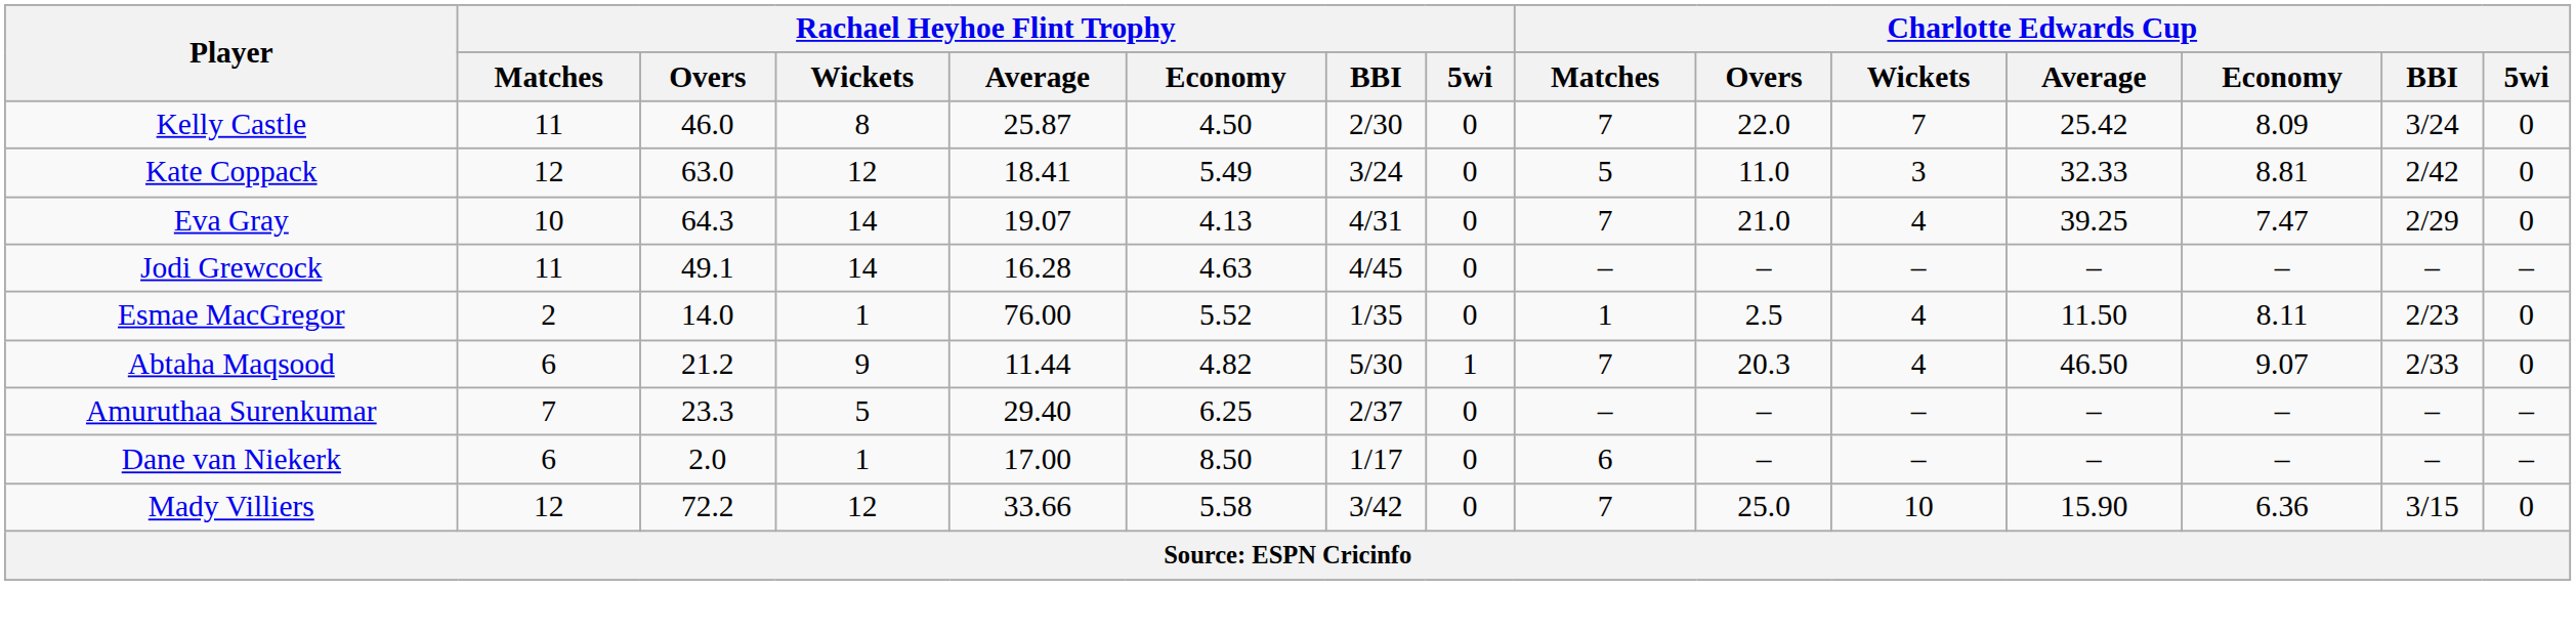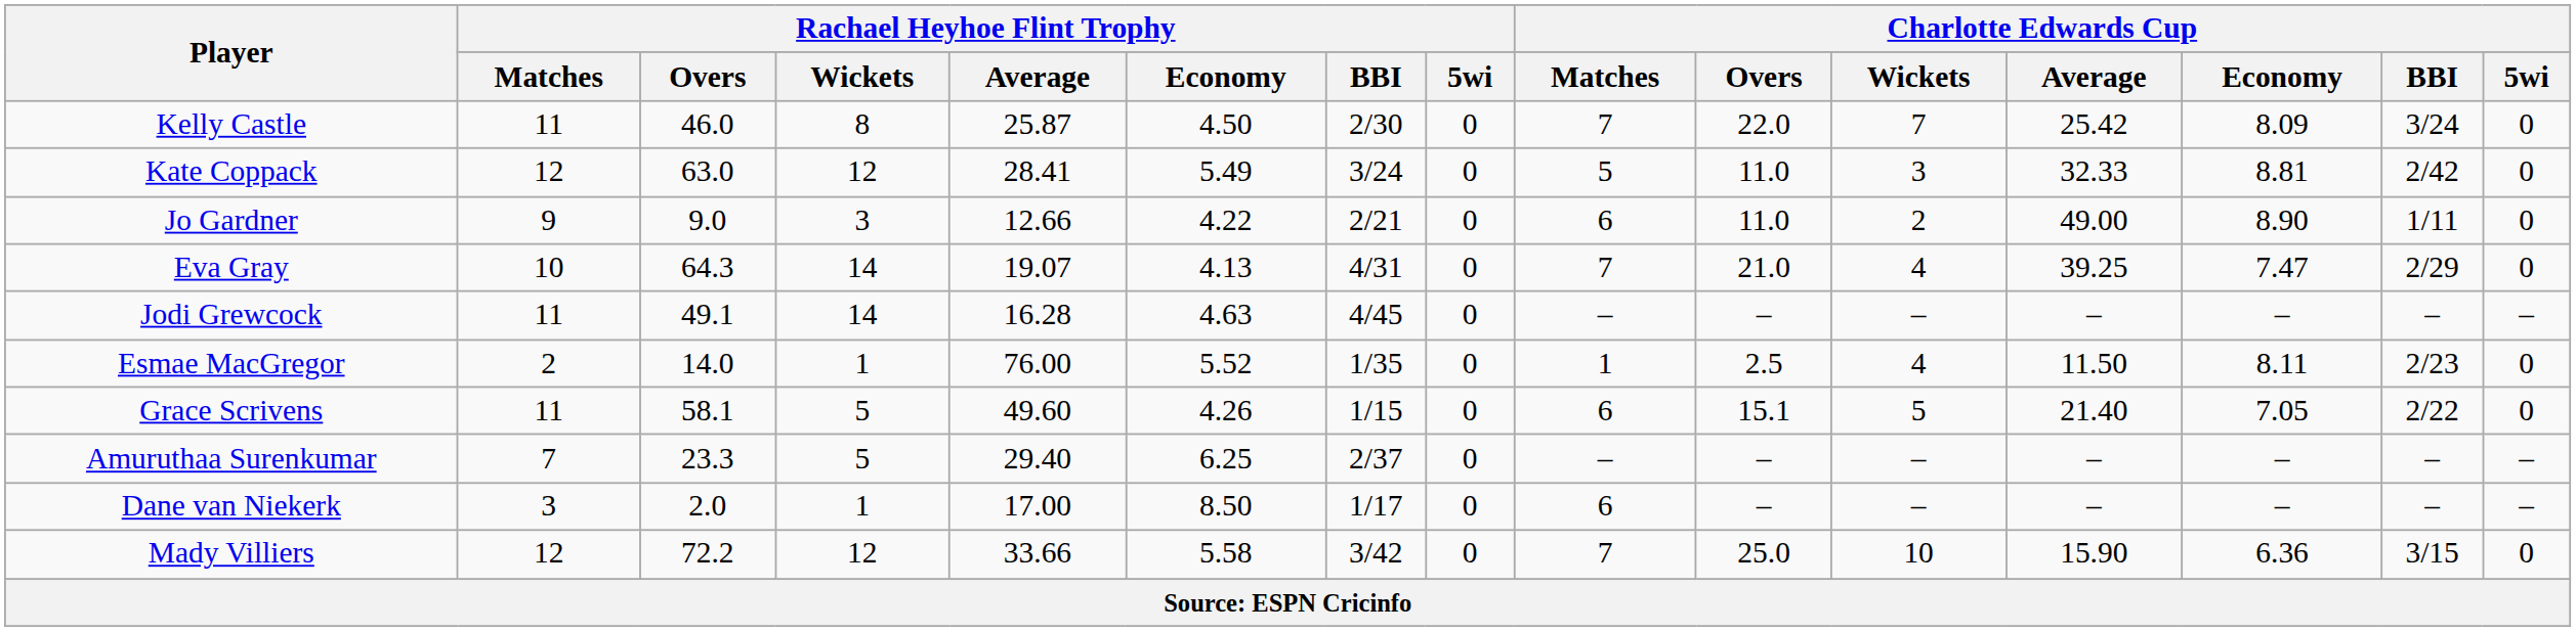Kate Coppack | Rachael Heyhoe Flint Trophy / Average: 18.41 -> 28.41
+ row: Jo Gardner | 9 | 9.0 | 3 | 12.66 | 4.22 | 2/21 | 0 | 6 | 11.0 | 2 | 49.00 | 8.90 | 1/11 | 0
- row: Abtaha Maqsood | 6 | 21.2 | 9 | 11.44 | 4.82 | 5/30 | 1 | 7 | 20.3 | 4 | 46.50 | 9.07 | 2/33 | 0
+ row: Grace Scrivens | 11 | 58.1 | 5 | 49.60 | 4.26 | 1/15 | 0 | 6 | 15.1 | 5 | 21.40 | 7.05 | 2/22 | 0
Dane van Niekerk | Rachael Heyhoe Flint Trophy / Matches: 6 -> 3
